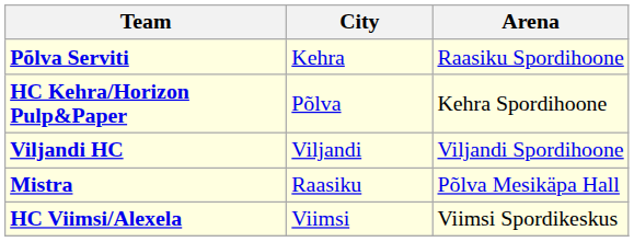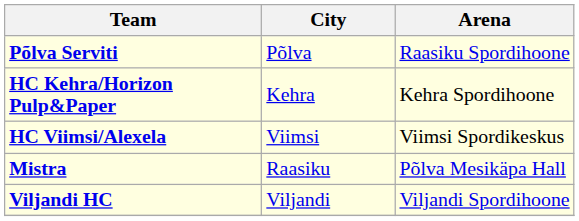Põlva Serviti | City: Kehra -> Põlva
HC Kehra/Horizon Pulp&Paper | City: Põlva -> Kehra
rows swapped: Viljandi HC <-> HC Viimsi/Alexela
